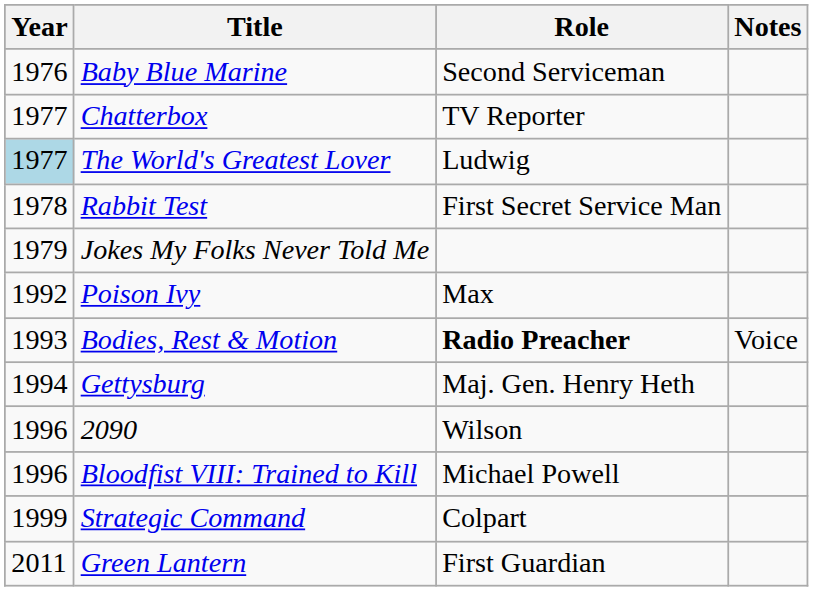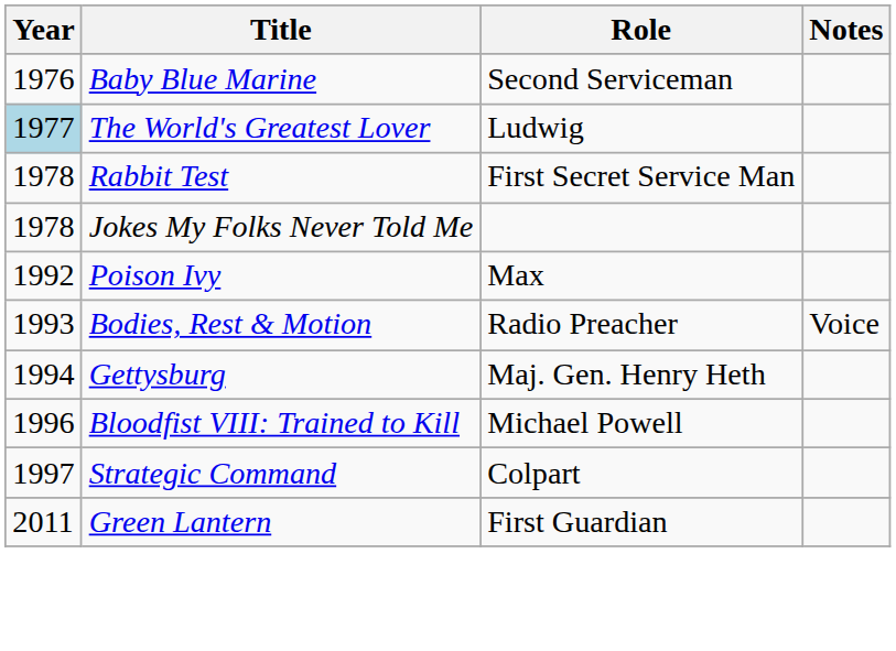- row: 1977 | Chatterbox | TV Reporter
Jokes My Folks Never Told Me | Year: 1979 -> 1978
Bodies, Rest & Motion | Role: bold -> normal
- row: 1996 | 2090 | Wilson
Strategic Command | Year: 1999 -> 1997
